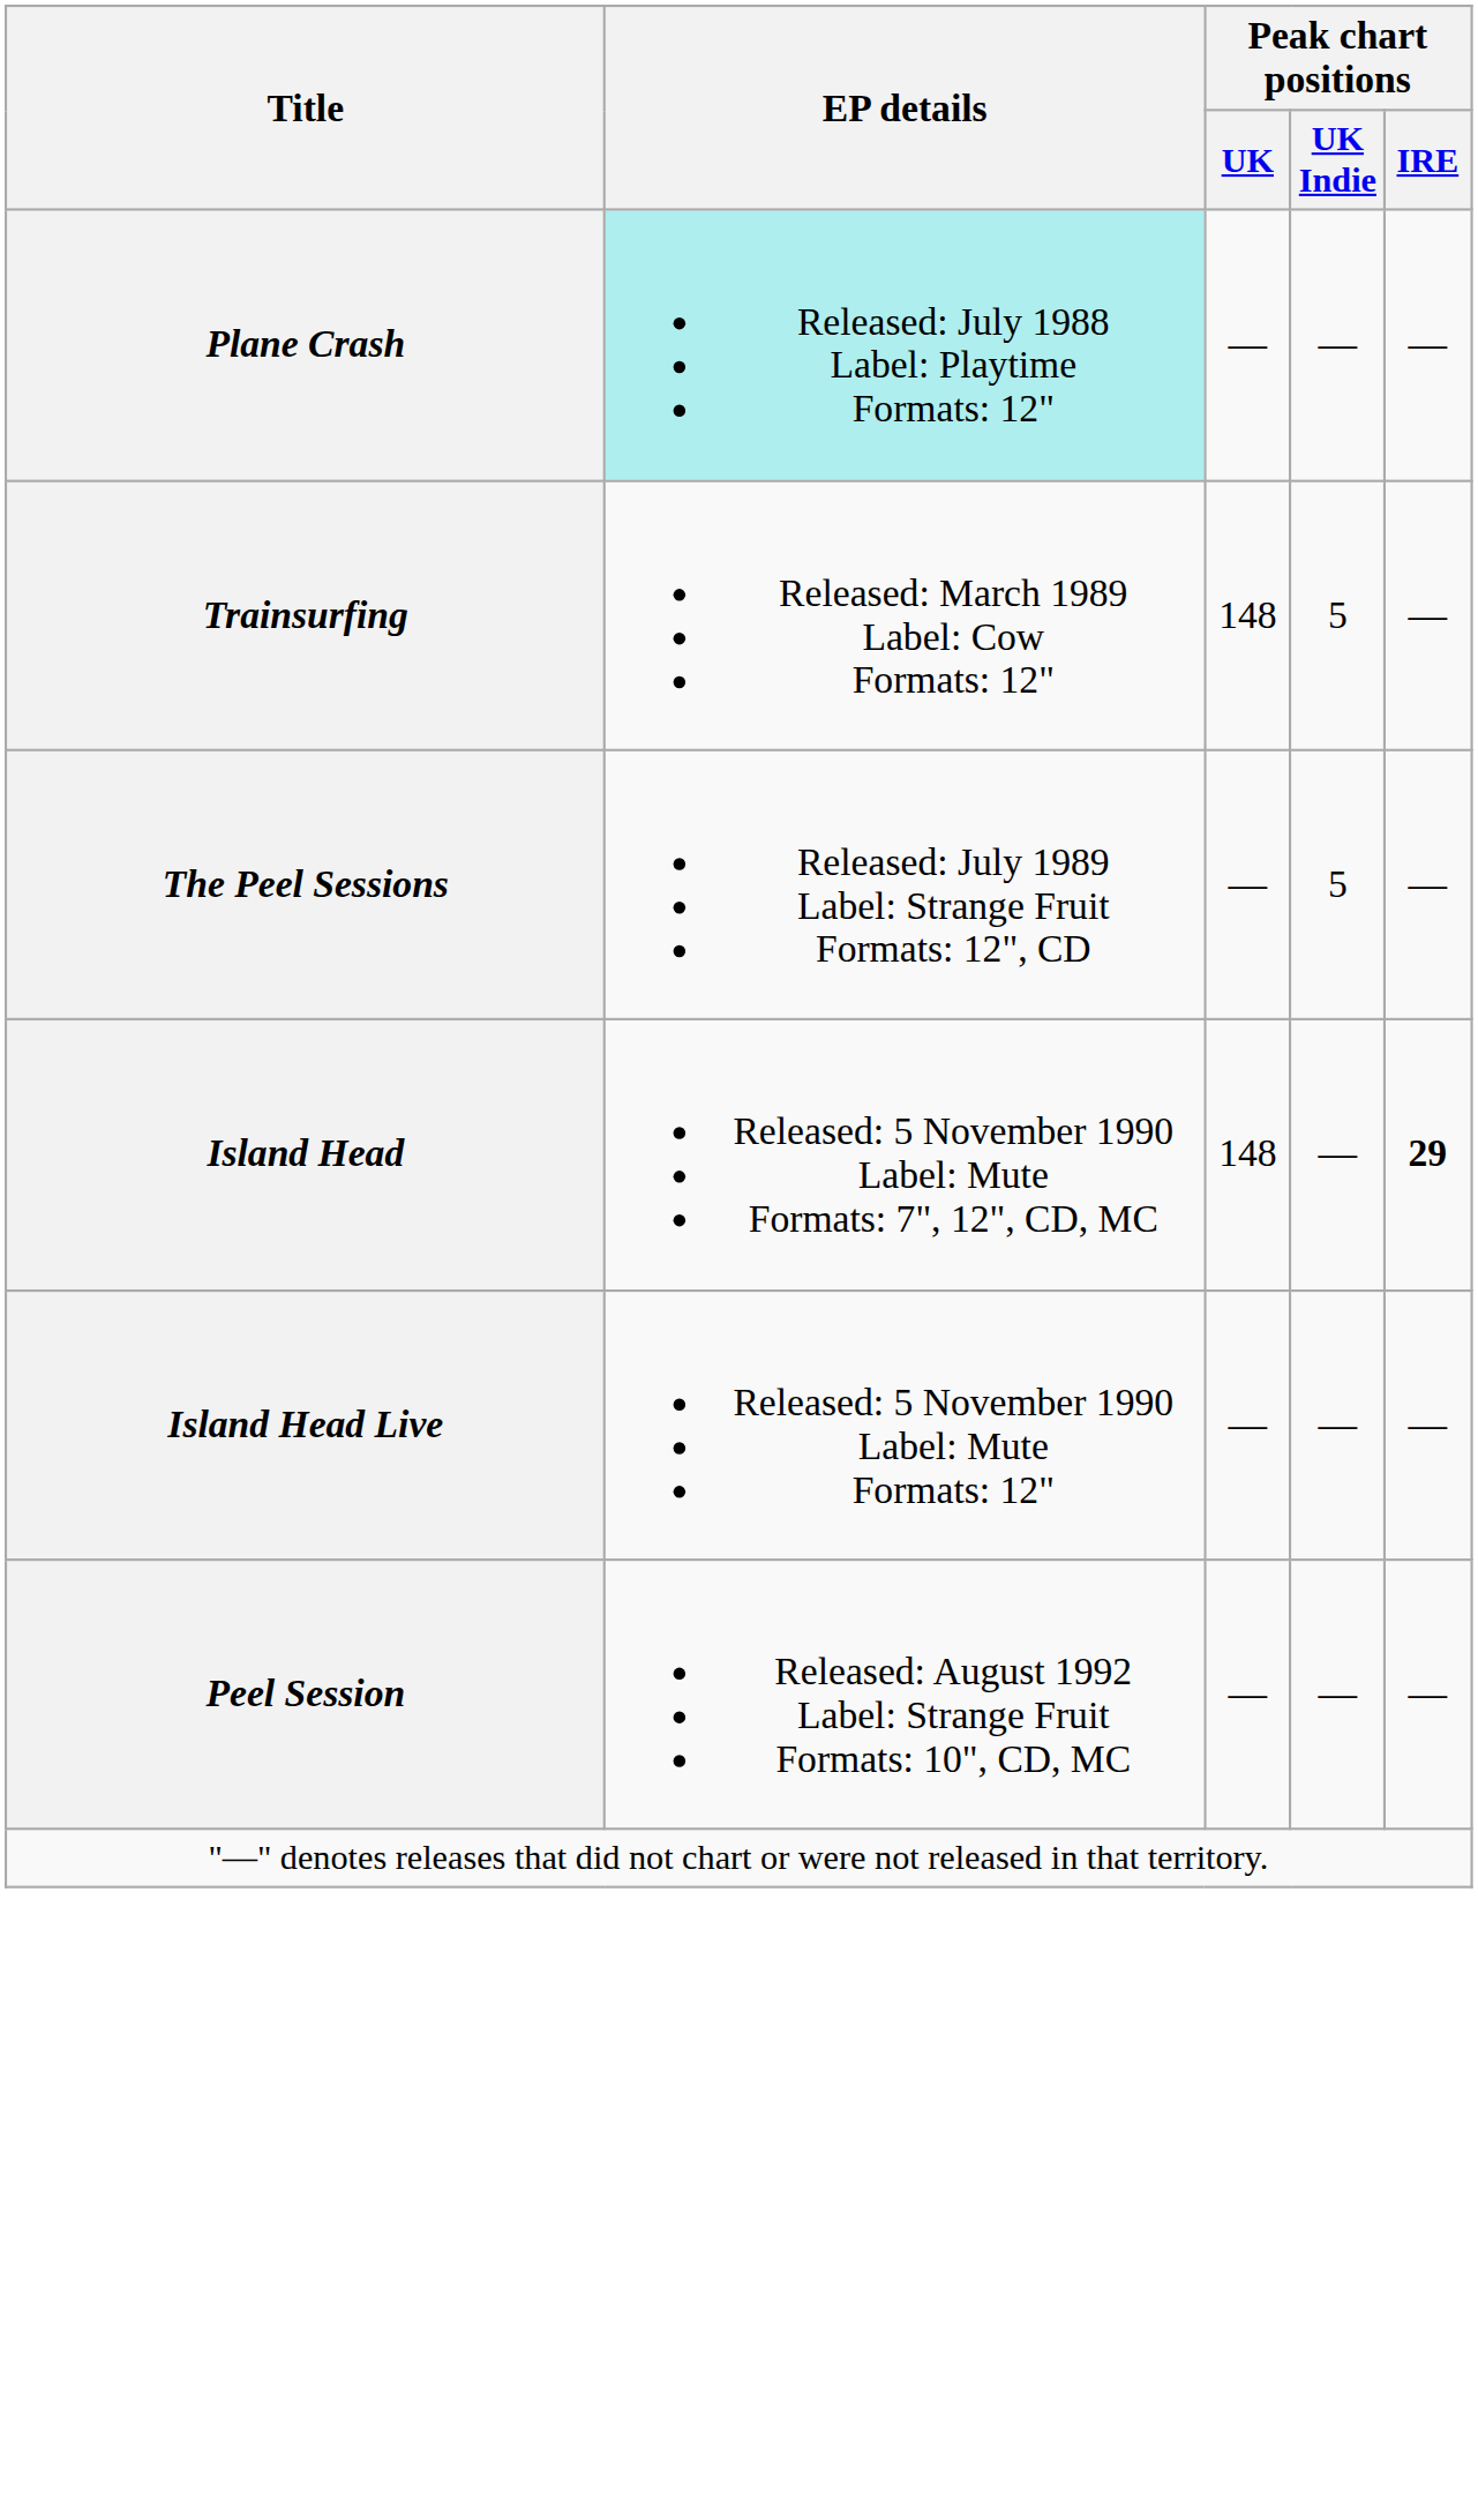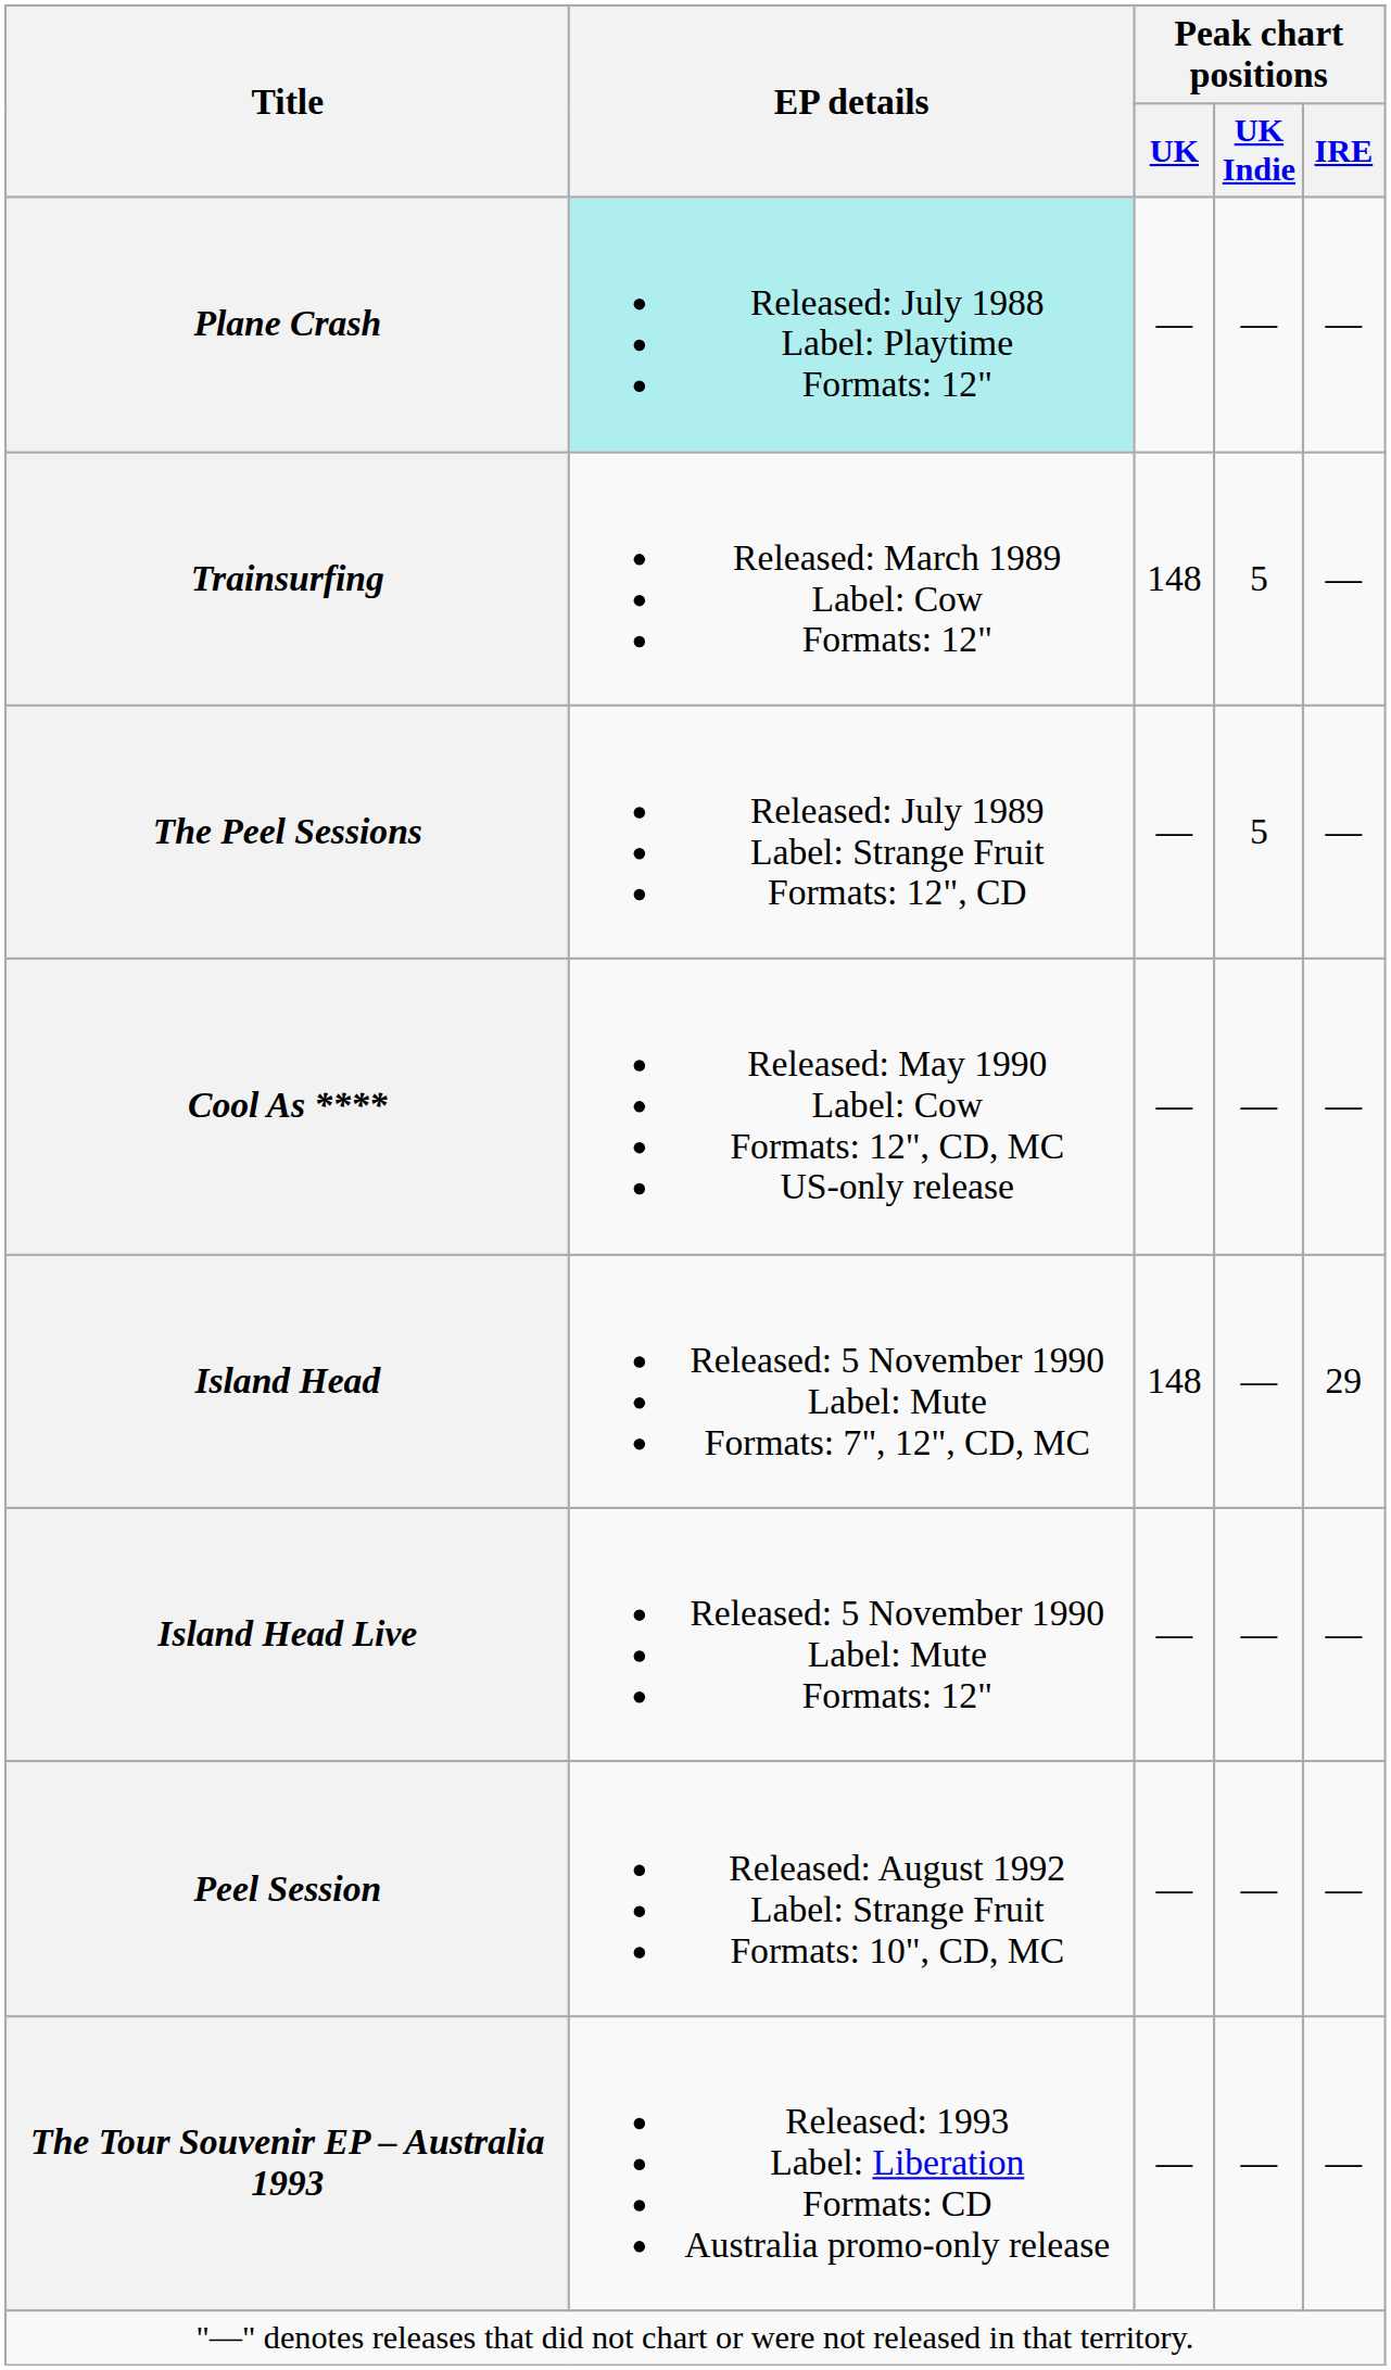+ row: Cool As **** | Released: May 1990 Label: Cow Formats: 12", CD, MC US-only release | — | — | —
Island Head | Peak chart positions / IRE: bold -> normal
+ row: The Tour Souvenir EP – Australia 1993 | Released: 1993 Label: Liberation Formats: CD Australia promo-only release | — | — | —
